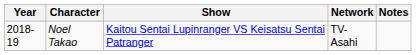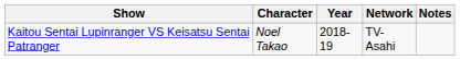columns swapped: Year <-> Show
